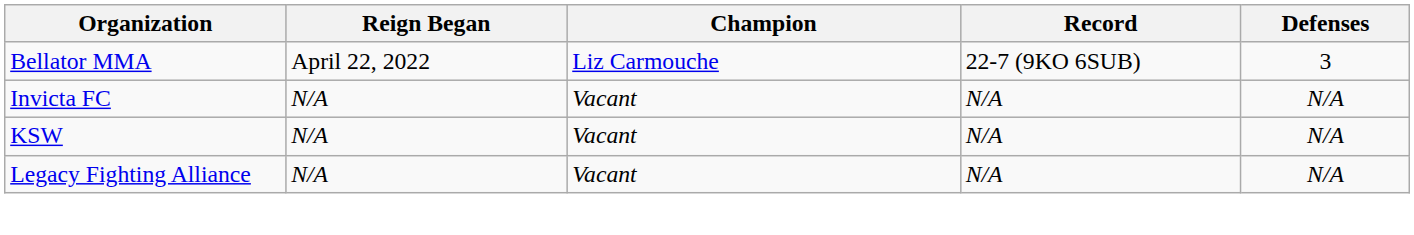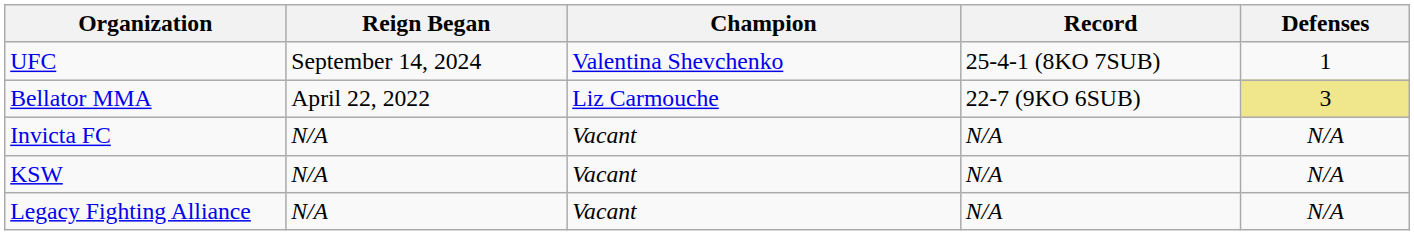+ row: UFC | September 14, 2024 | Valentina Shevchenko | 25-4-1 (8KO 7SUB) | 1
Bellator MMA | Defenses: no background -> khaki background
